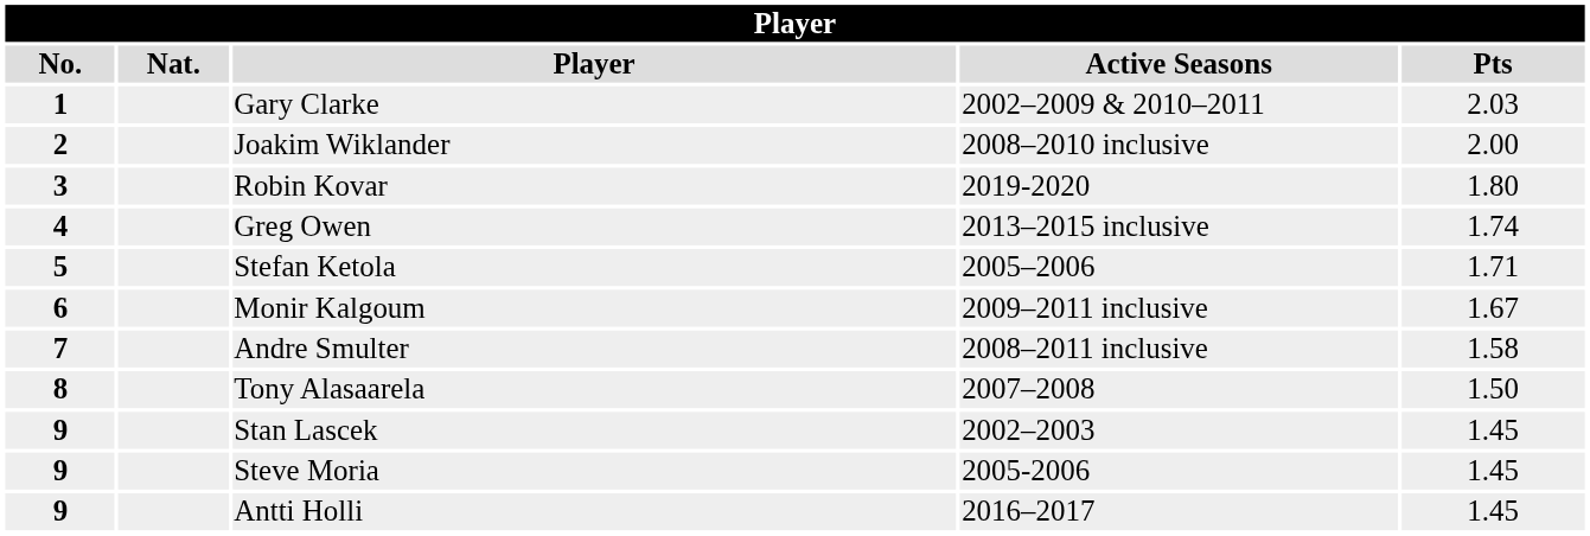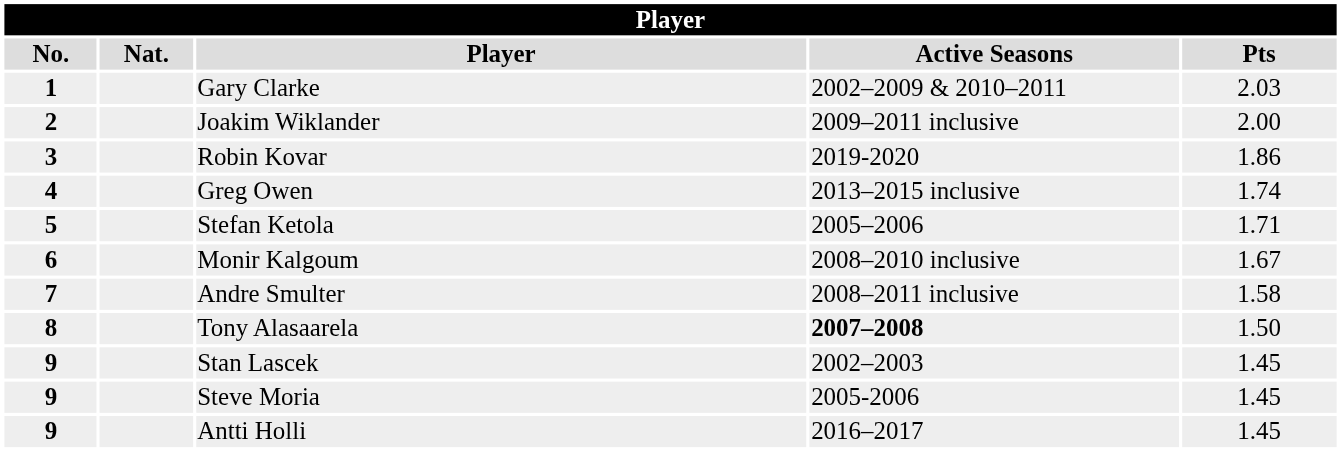Joakim Wiklander | Active Seasons: 2008–2010 inclusive -> 2009–2011 inclusive
Robin Kovar | Pts: 1.80 -> 1.86
Monir Kalgoum | Active Seasons: 2009–2011 inclusive -> 2008–2010 inclusive
Tony Alasaarela | Active Seasons: normal -> bold
